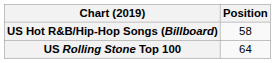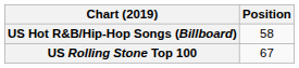US Rolling Stone Top 100 | Position: 64 -> 67
